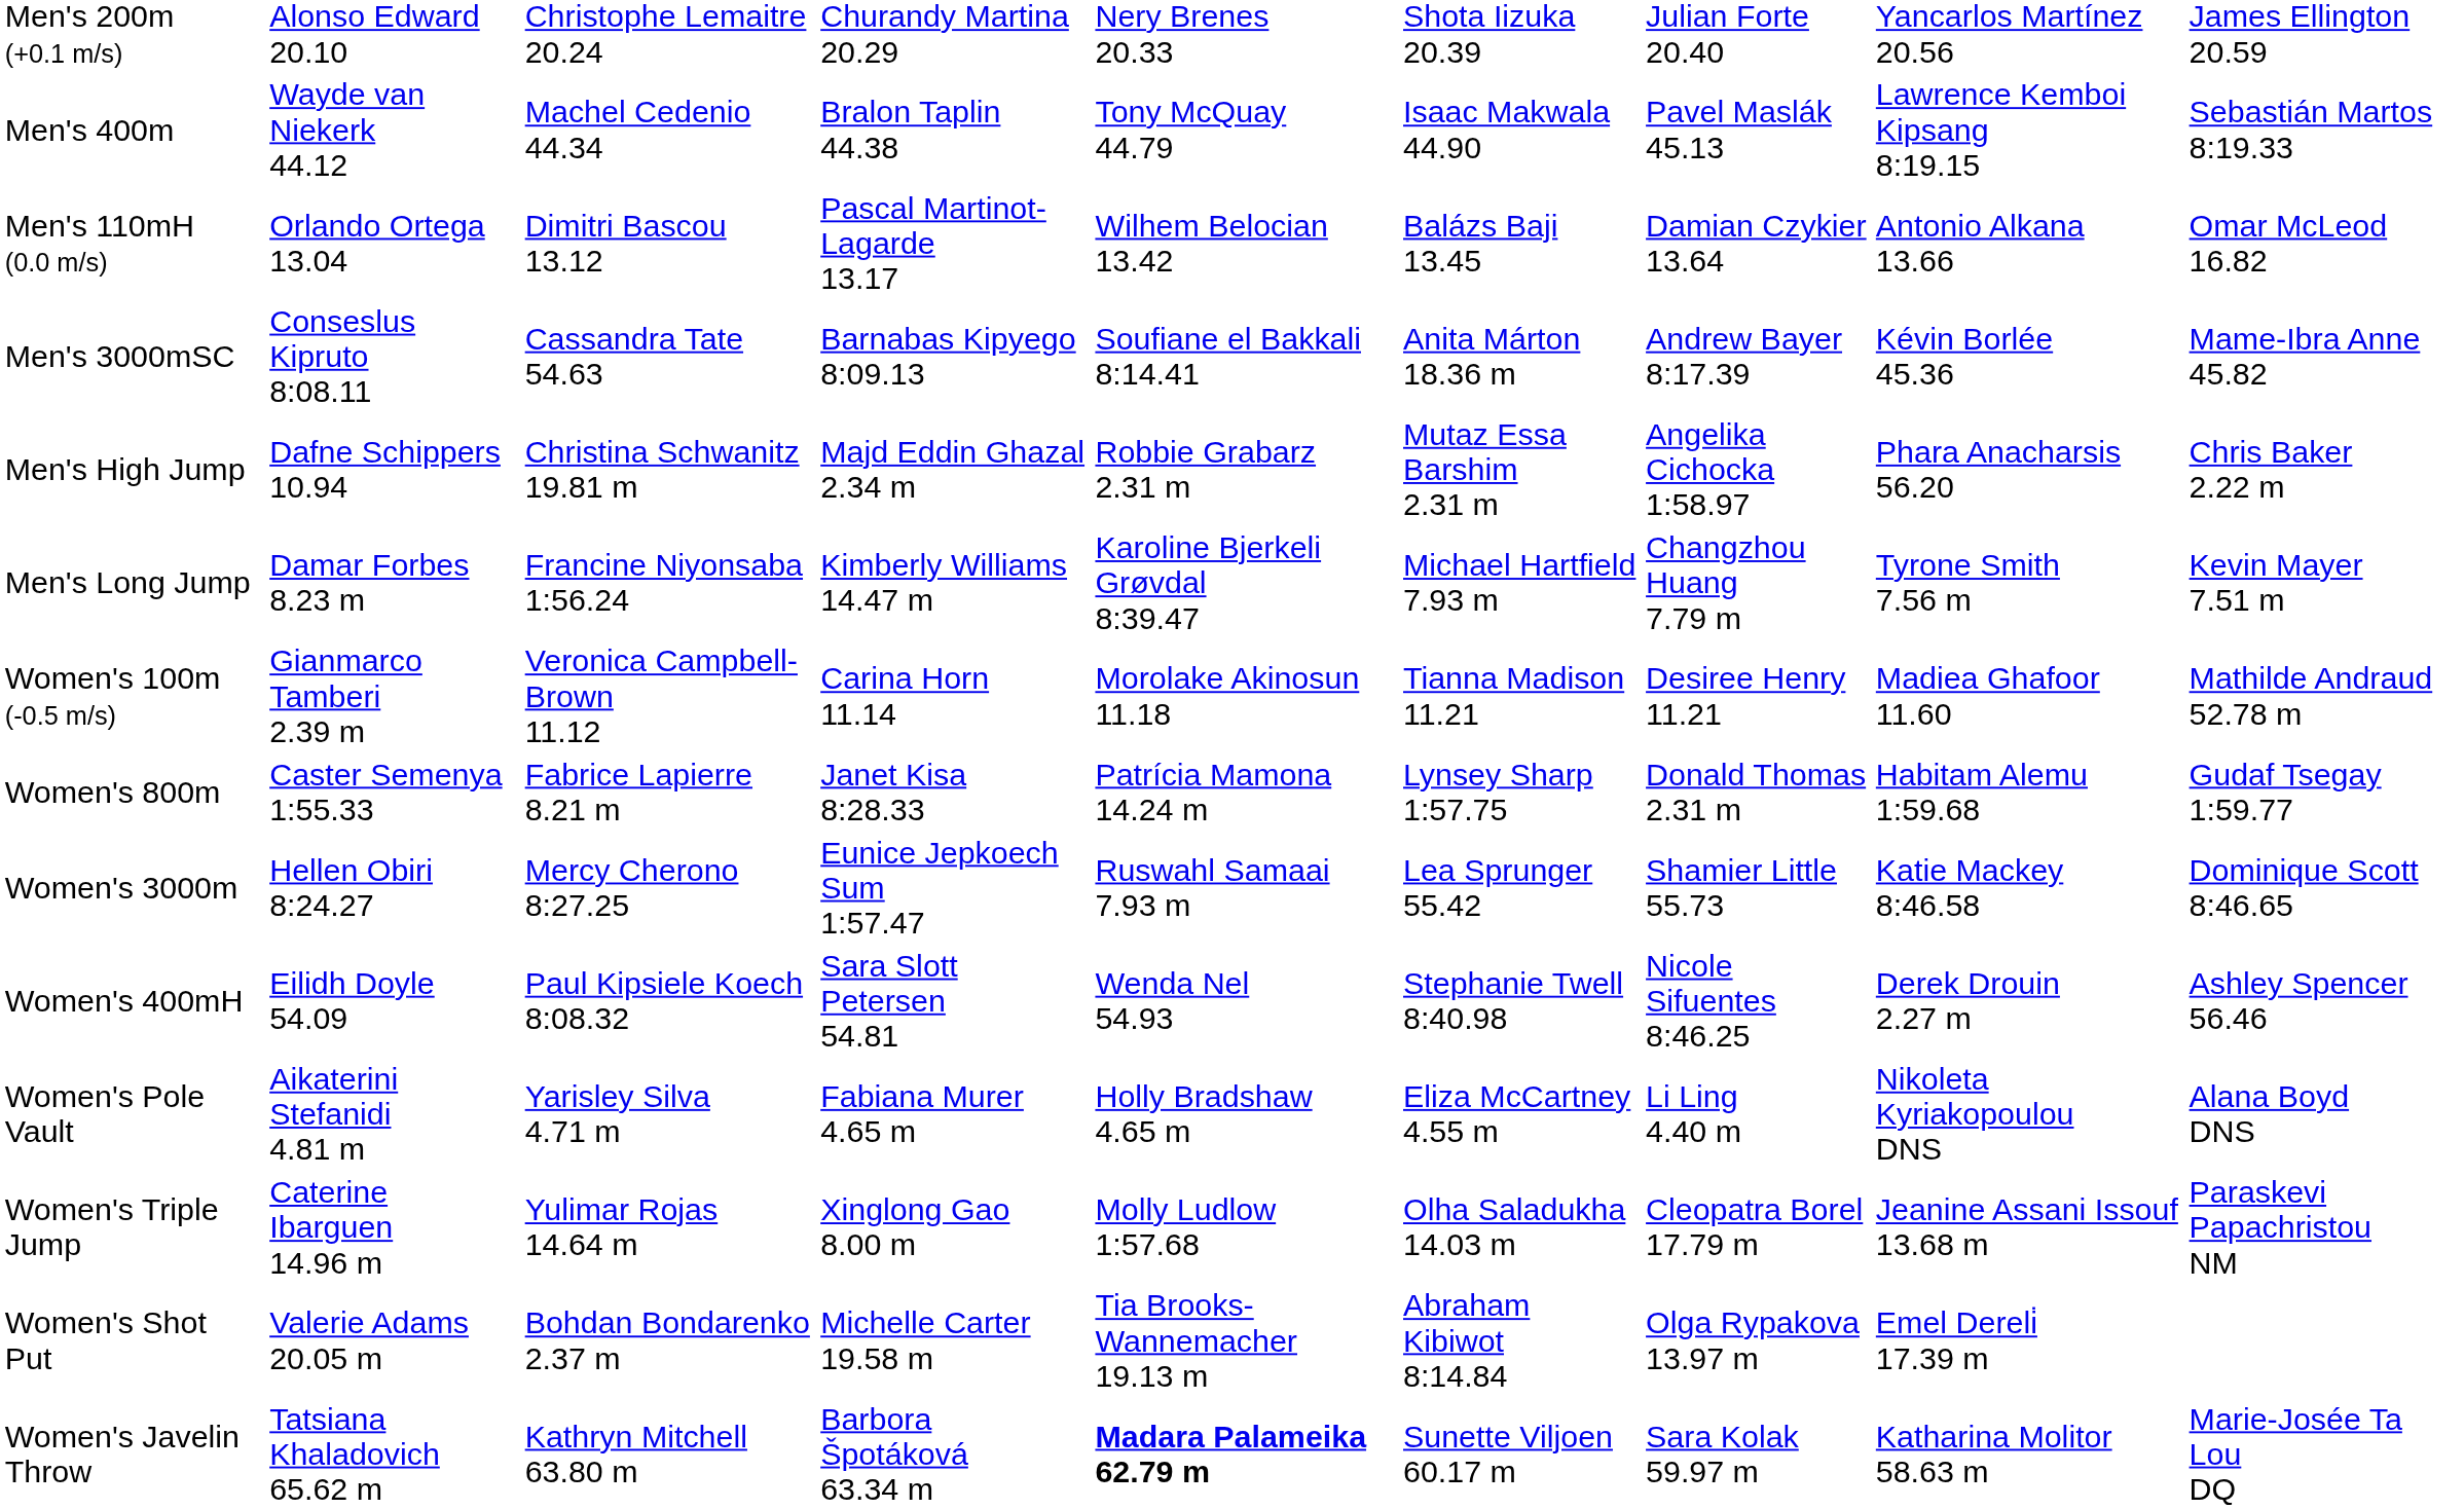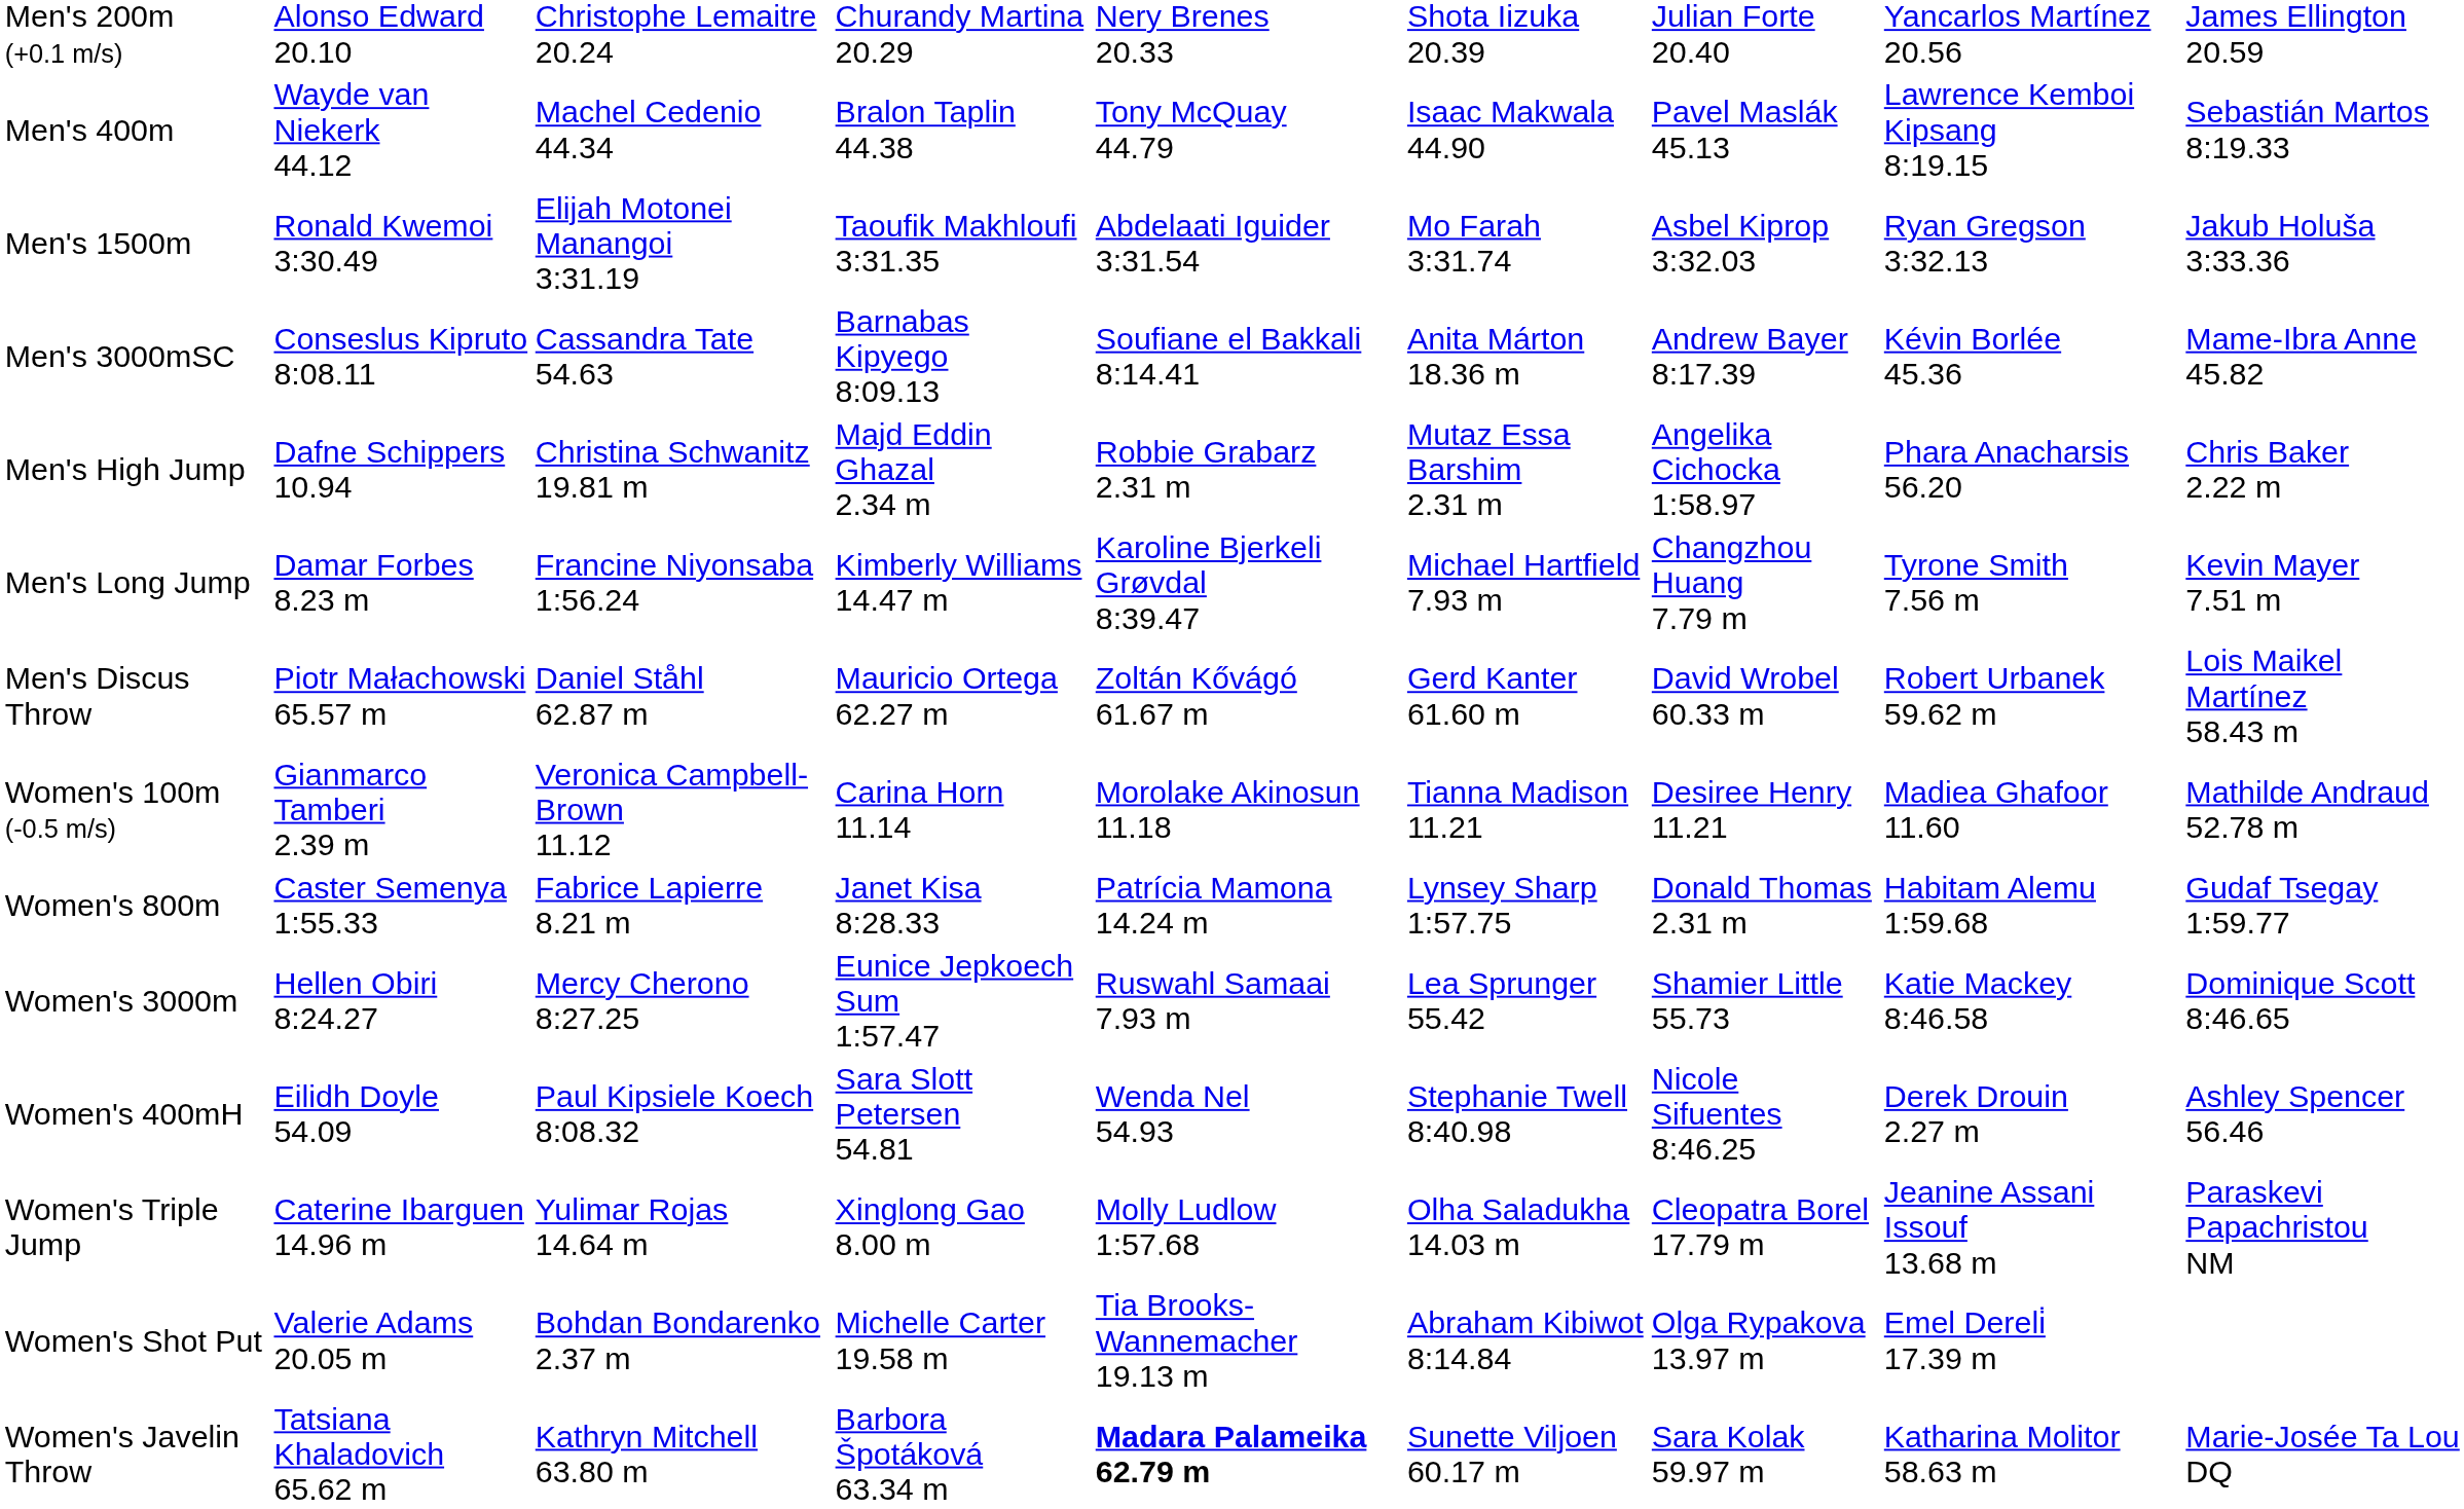+ row: Men's 1500m | Ronald Kwemoi 3:30.49 | Elijah Motonei Manangoi 3:31.19 | Taoufik Makhloufi 3:31.35 | Abdelaati Iguider 3:31.54 | Mo Farah 3:31.74 | Asbel Kiprop 3:32.03 | Ryan Gregson 3:32.13 | Jakub Holuša 3:33.36
- row: Men's 110mH (0.0 m/s) | Orlando Ortega 13.04 | Dimitri Bascou 13.12 | Pascal Martinot-Lagarde 13.17 | Wilhem Belocian 13.42 | Balázs Baji 13.45 | Damian Czykier 13.64 | Antonio Alkana 13.66 | Omar McLeod 16.82
+ row: Men's Discus Throw | Piotr Małachowski 65.57 m | Daniel Ståhl 62.87 m | Mauricio Ortega 62.27 m | Zoltán Kővágó 61.67 m | Gerd Kanter 61.60 m | David Wrobel 60.33 m | Robert Urbanek 59.62 m | Lois Maikel Martínez 58.43 m
- row: Women's Pole Vault | Aikaterini Stefanidi 4.81 m | Yarisley Silva 4.71 m | Fabiana Murer 4.65 m | Holly Bradshaw 4.65 m | Eliza McCartney 4.55 m | Li Ling 4.40 m | Nikoleta Kyriakopoulou DNS | Alana Boyd DNS
